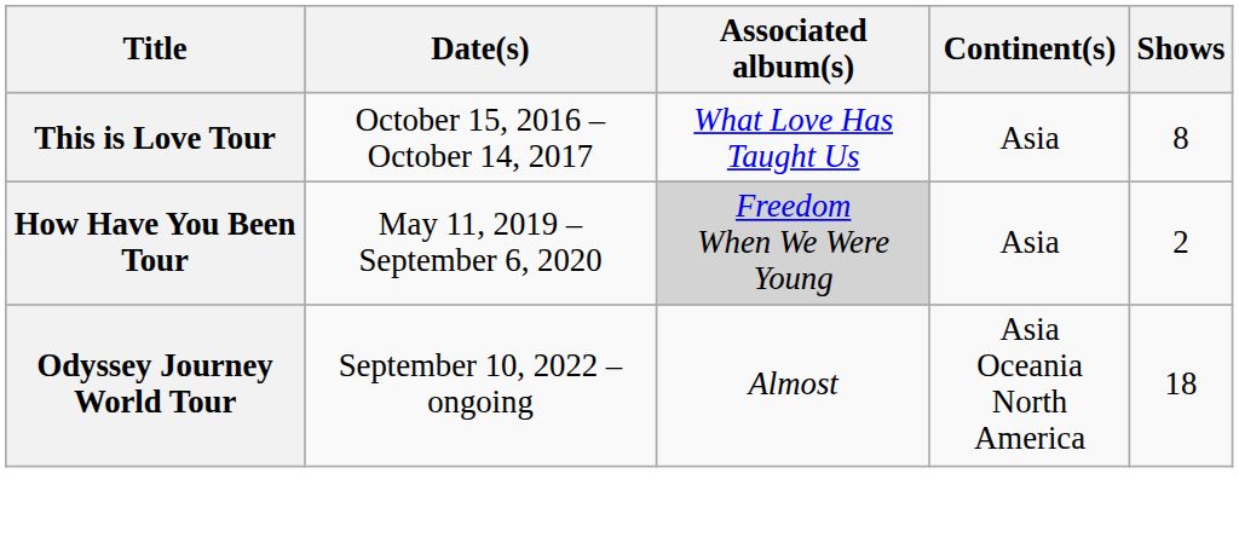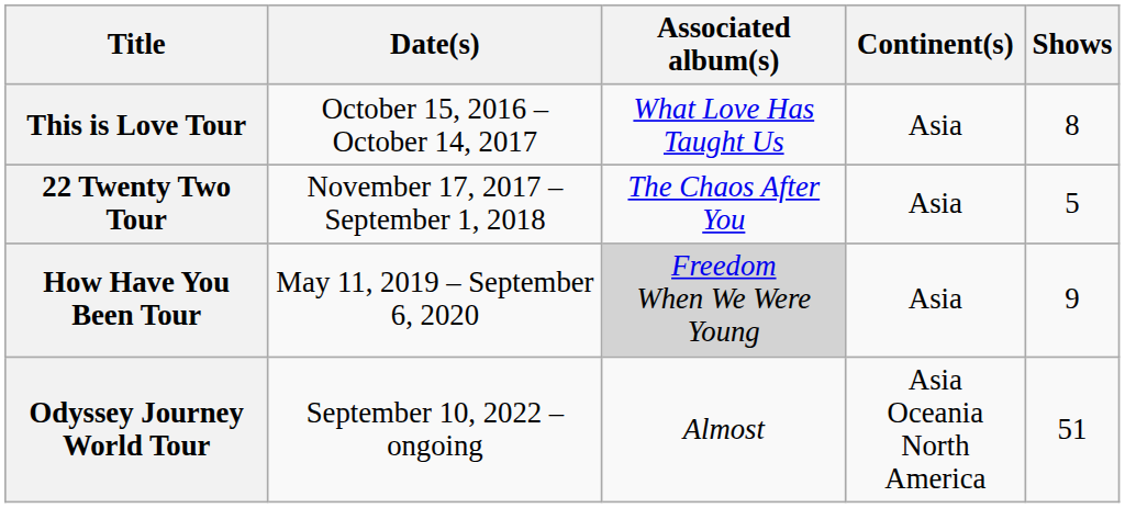+ row: 22 Twenty Two Tour | November 17, 2017 – September 1, 2018 | The Chaos After You | Asia | 5
How Have You Been Tour | Shows: 2 -> 9
Odyssey Journey World Tour | Shows: 18 -> 51
